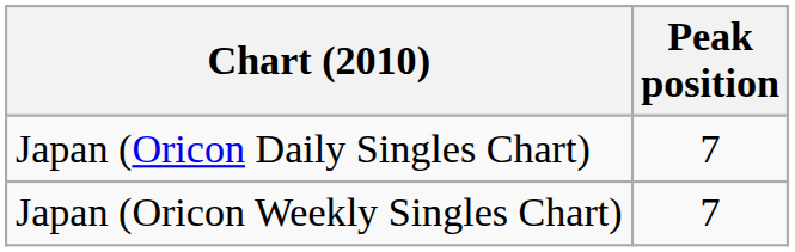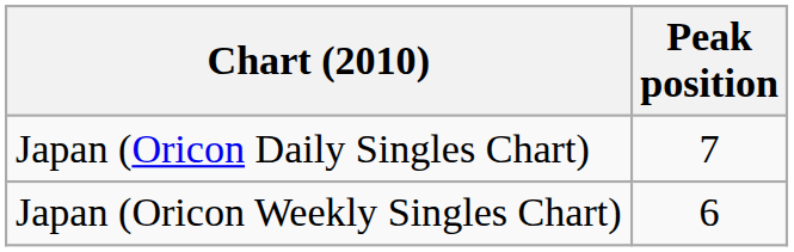Japan (Oricon Weekly Singles Chart) | Peak position: 7 -> 6
